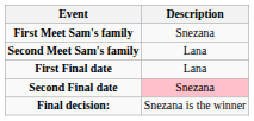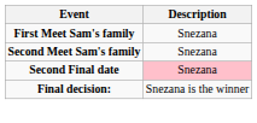Second Meet Sam's family | Description: Lana -> Snezana
- row: First Final date | Lana
